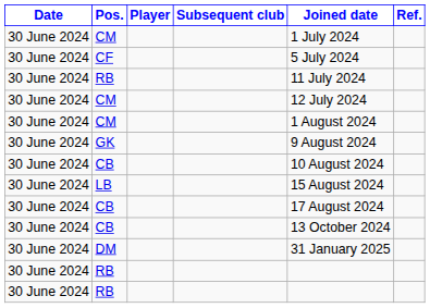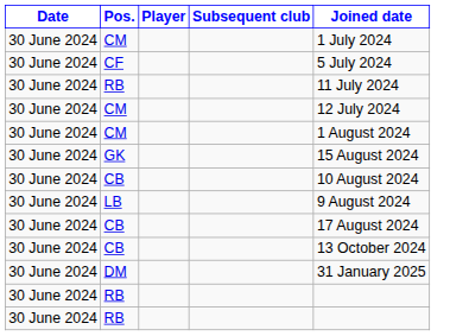- column: Ref.
GK | Joined date: 9 August 2024 -> 15 August 2024
LB | Joined date: 15 August 2024 -> 9 August 2024
